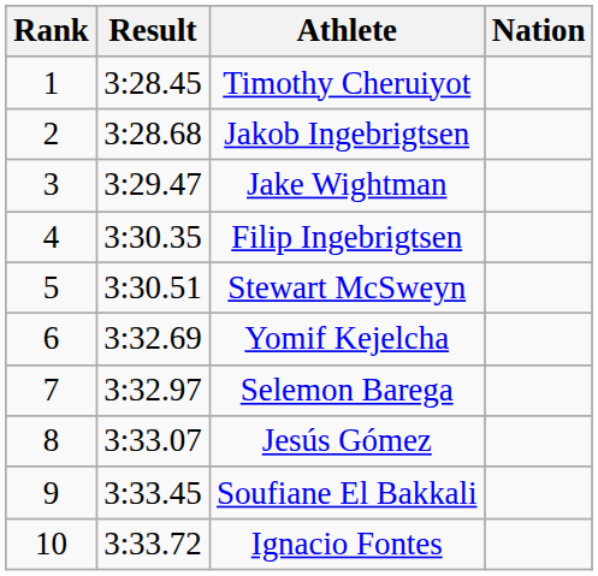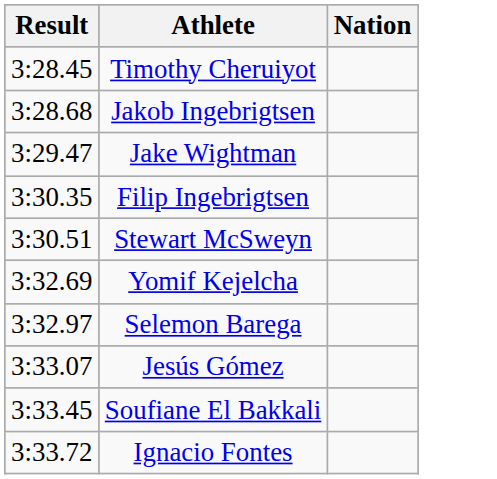- column: Rank | 1 | 2 | 3 | 4 | 5 | 6 | 7 | 8 | 9 | 10
